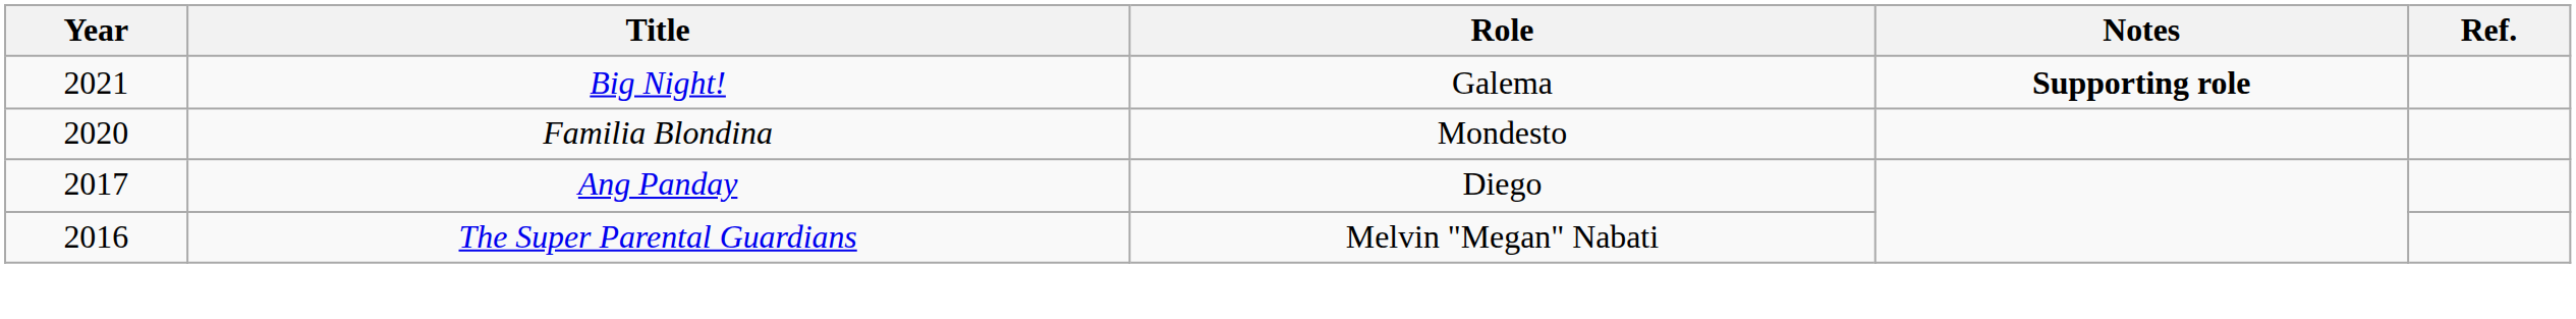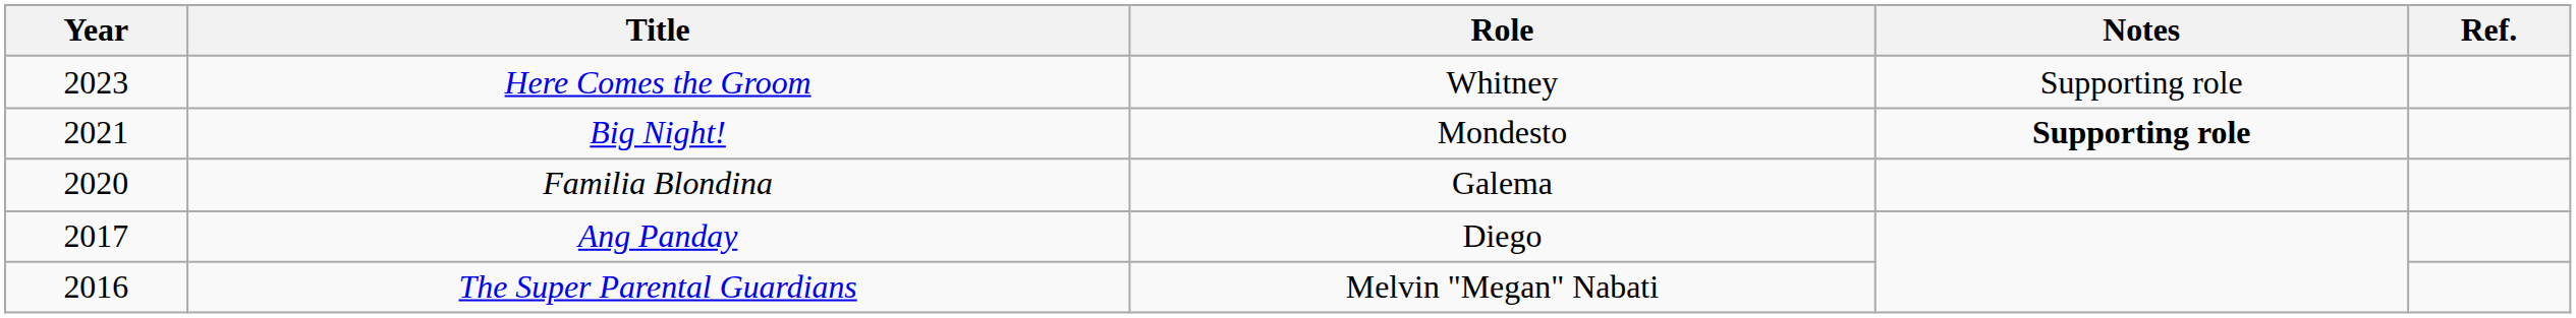+ row: 2023 | Here Comes the Groom | Whitney | Supporting role
Big Night! | Role: Galema -> Mondesto
Familia Blondina | Role: Mondesto -> Galema
